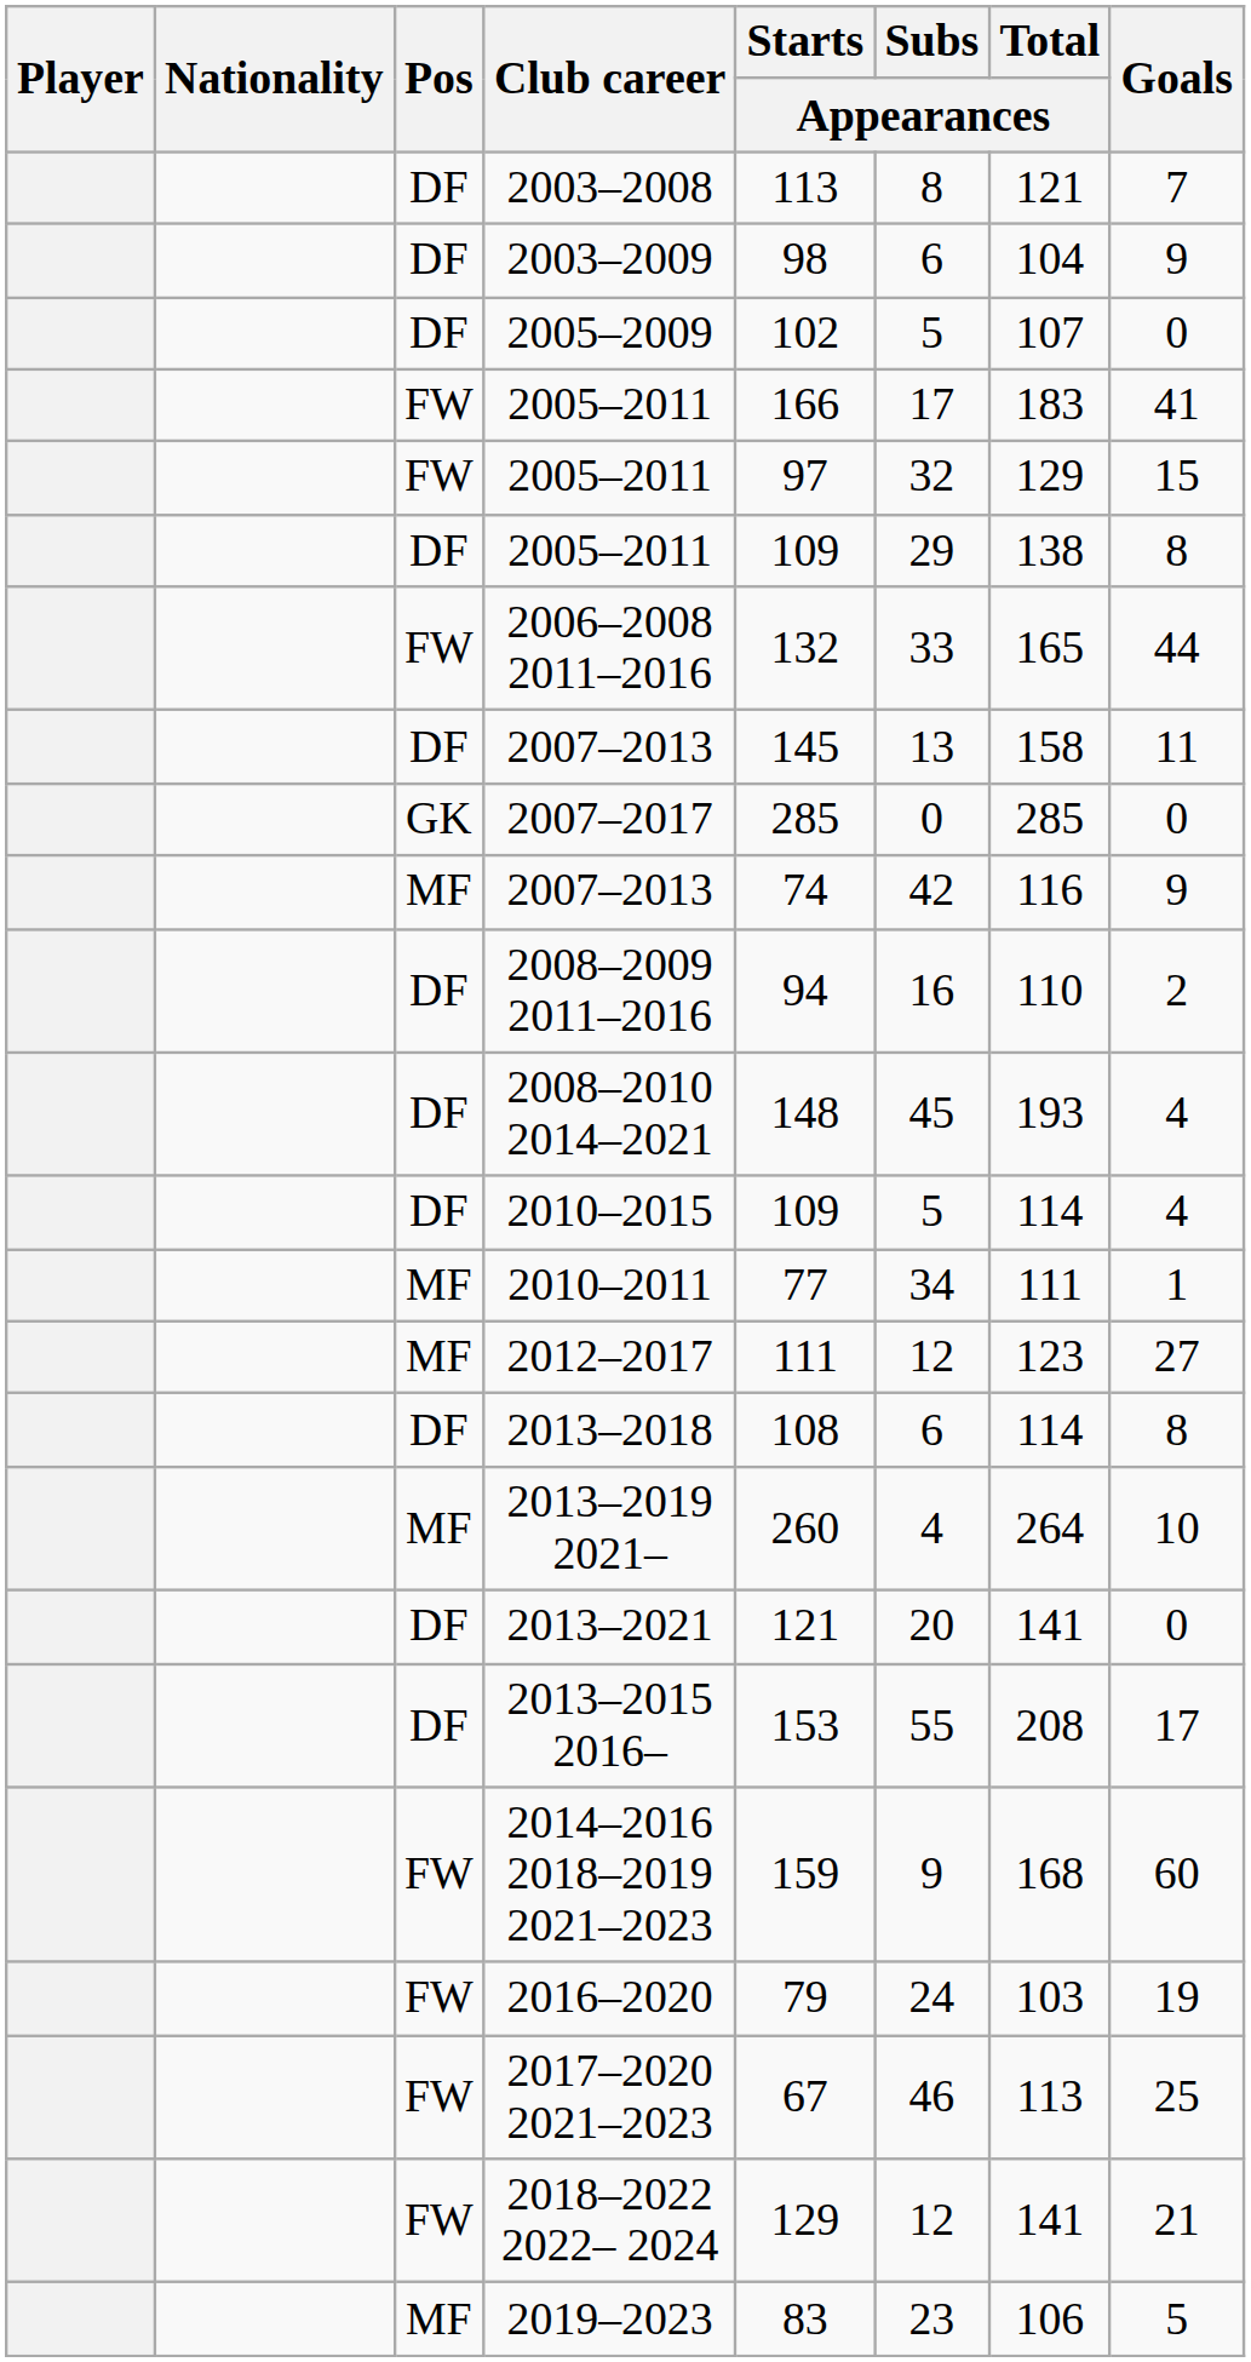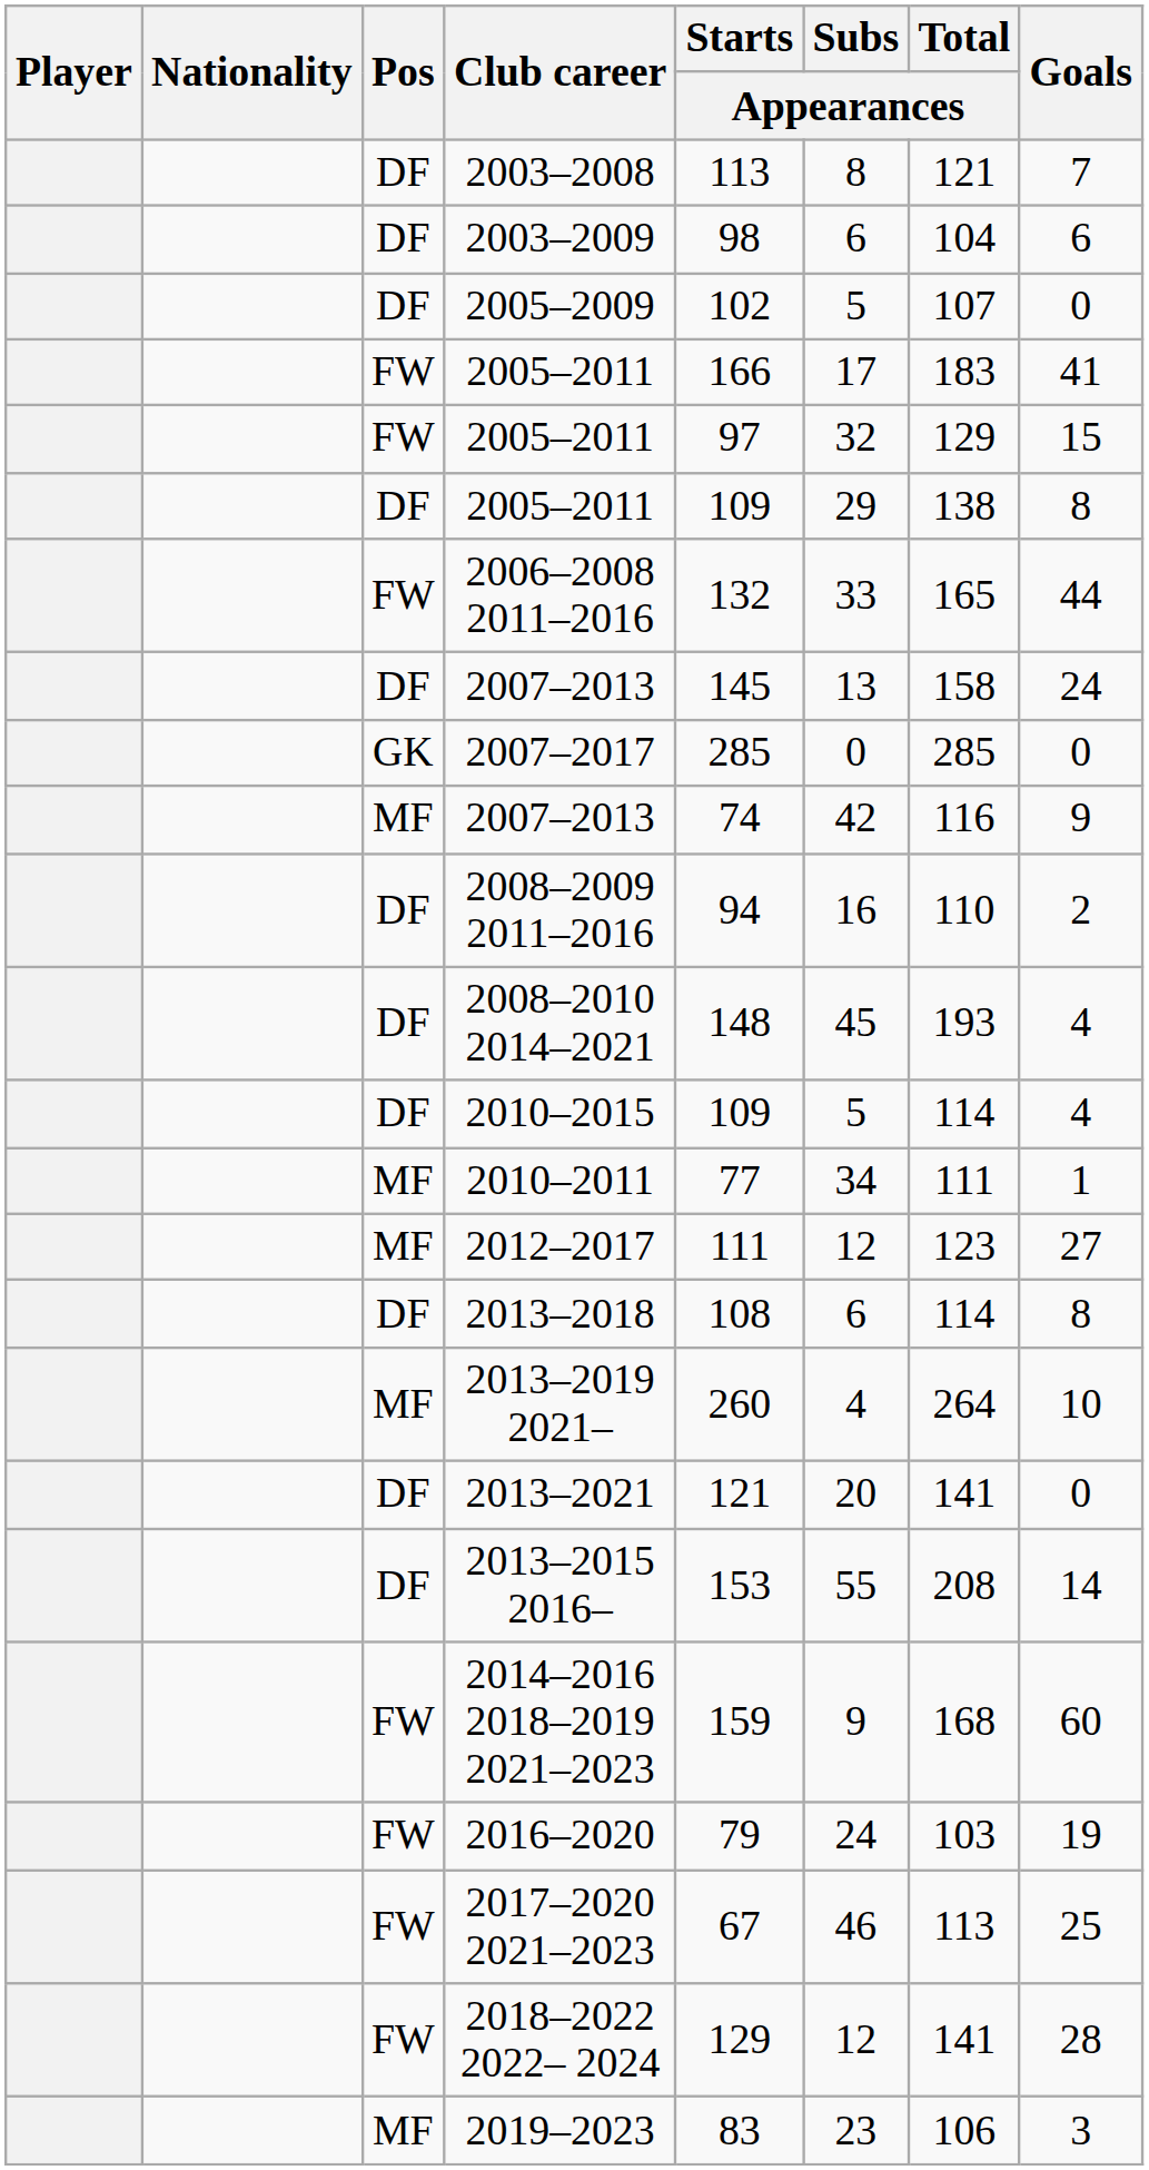2003–2009 | Goals: 9 -> 6
DF / 2007–2013 | Goals: 11 -> 24
2013–2015 2016– | Goals: 17 -> 14
2018–2022 2022– 2024 | Goals: 21 -> 28
2019–2023 | Goals: 5 -> 3
